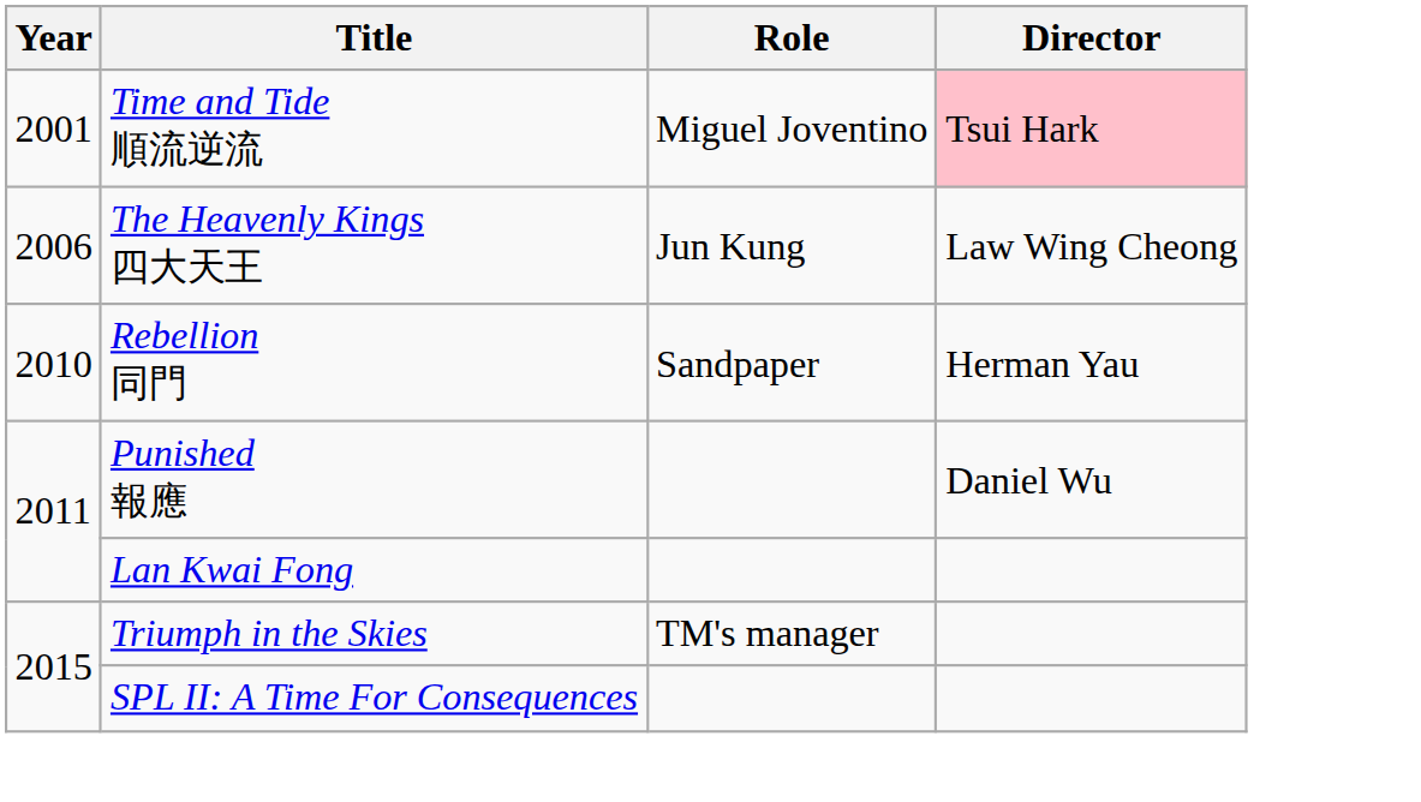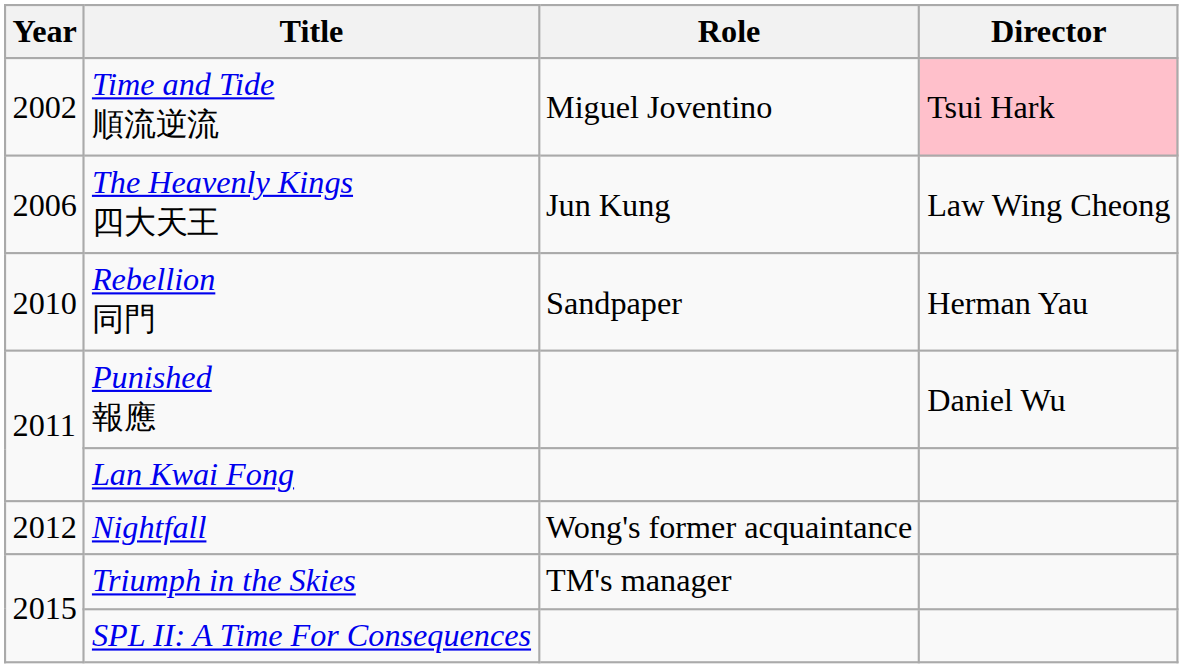Time and Tide 順流逆流 | Year: 2001 -> 2002
+ row: 2012 | Nightfall | Wong's former acquaintance
